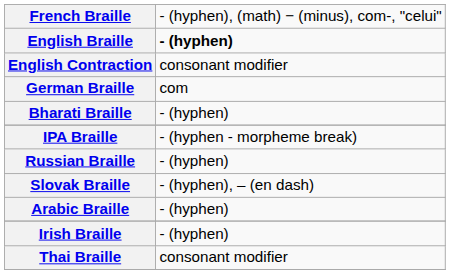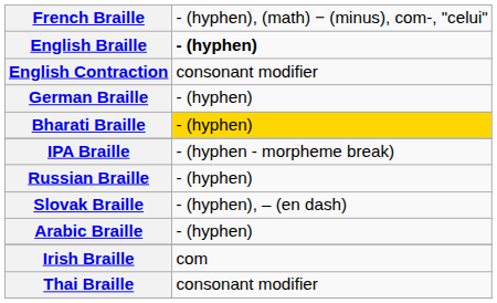German Braille | column 2: com -> - (hyphen)
Bharati Braille | column 2: no background -> gold background
Irish Braille | column 2: - (hyphen) -> com
